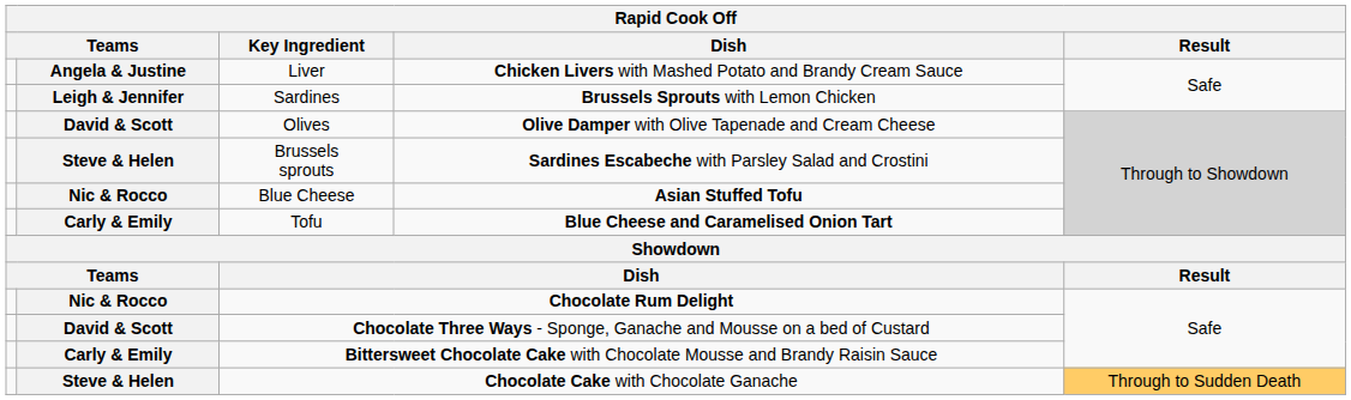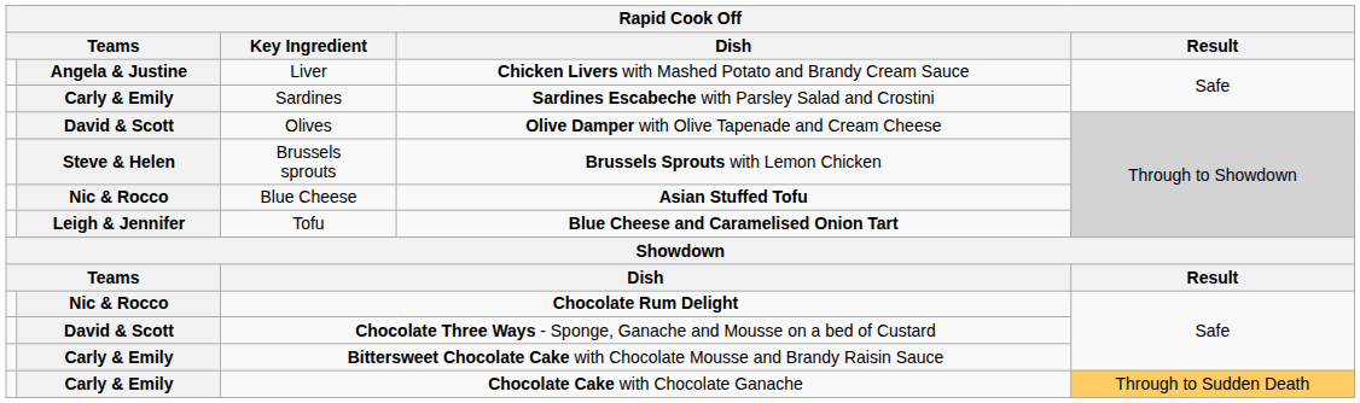Sardines | column 2: Leigh & Jennifer -> Carly & Emily
Sardines | Dish: Brussels Sprouts with Lemon Chicken -> Sardines Escabeche with Parsley Salad and Crostini
Brussels sprouts | Dish: Sardines Escabeche with Parsley Salad and Crostini -> Brussels Sprouts with Lemon Chicken
Tofu | column 2: Carly & Emily -> Leigh & Jennifer
Chocolate Cake with Chocolate Ganache | column 2: Steve & Helen -> Carly & Emily
